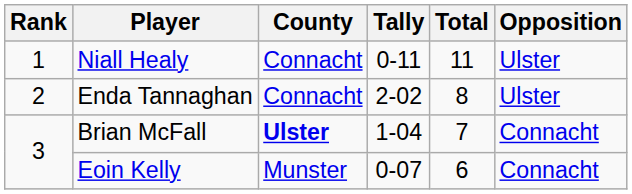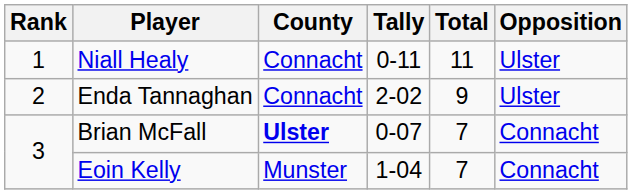Enda Tannaghan | Total: 8 -> 9
Brian McFall | Tally: 1-04 -> 0-07
Eoin Kelly | Tally: 0-07 -> 1-04
Eoin Kelly | Total: 6 -> 7
